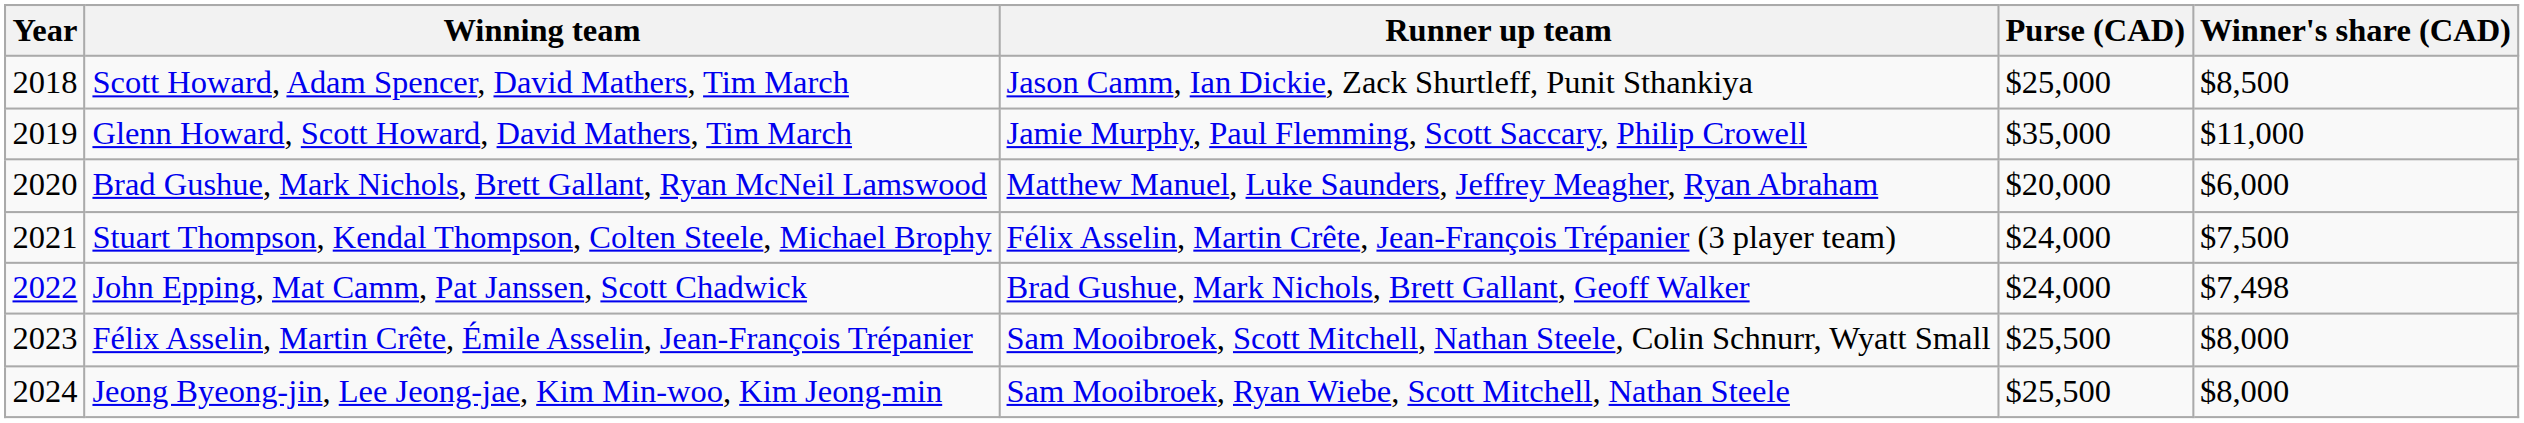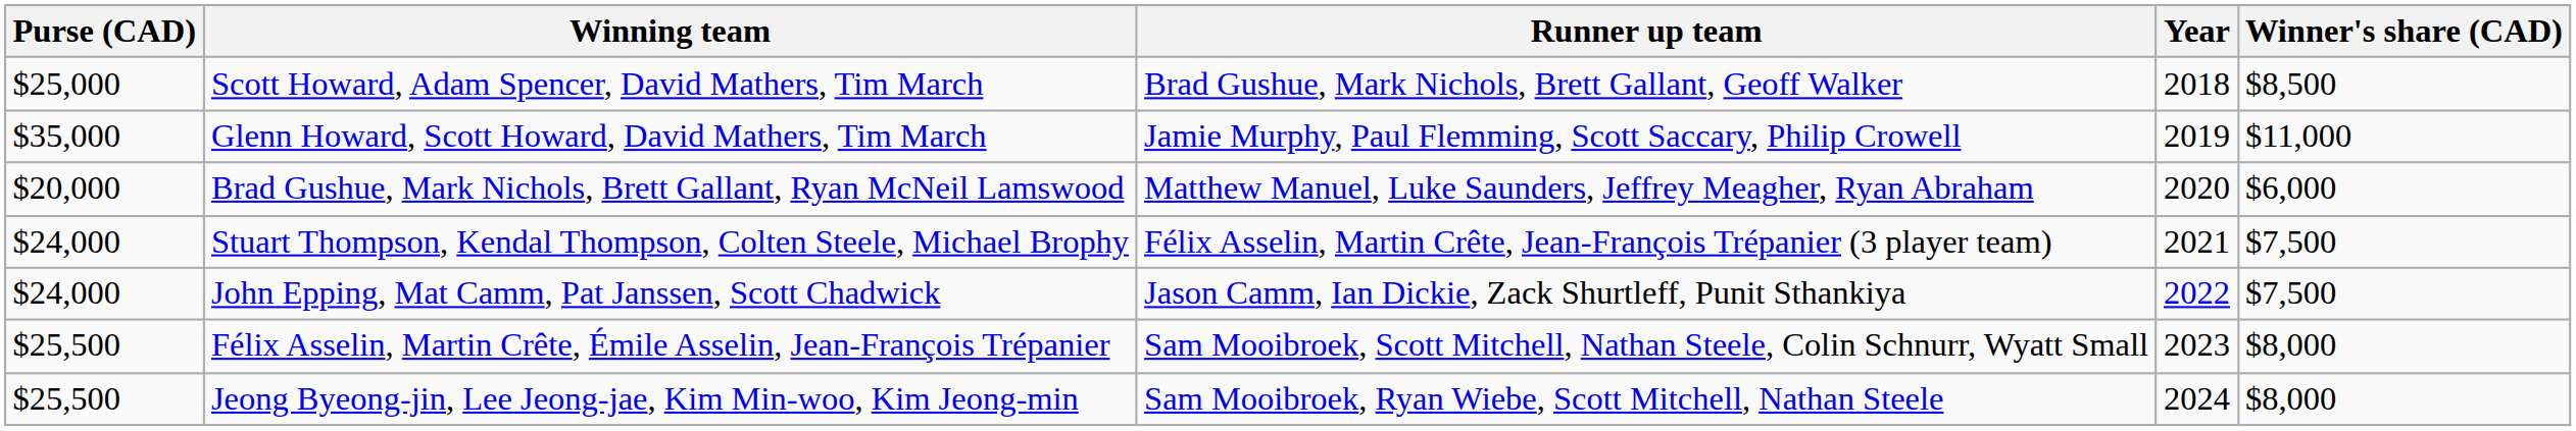columns swapped: Year <-> Purse (CAD)
Scott Howard, Adam Spencer, David Mathers, Tim March | Runner up team: Jason Camm, Ian Dickie, Zack Shurtleff, Punit Sthankiya -> Brad Gushue, Mark Nichols, Brett Gallant, Geoff Walker
John Epping, Mat Camm, Pat Janssen, Scott Chadwick | Runner up team: Brad Gushue, Mark Nichols, Brett Gallant, Geoff Walker -> Jason Camm, Ian Dickie, Zack Shurtleff, Punit Sthankiya
John Epping, Mat Camm, Pat Janssen, Scott Chadwick | Winner's share (CAD): $7,498 -> $7,500
